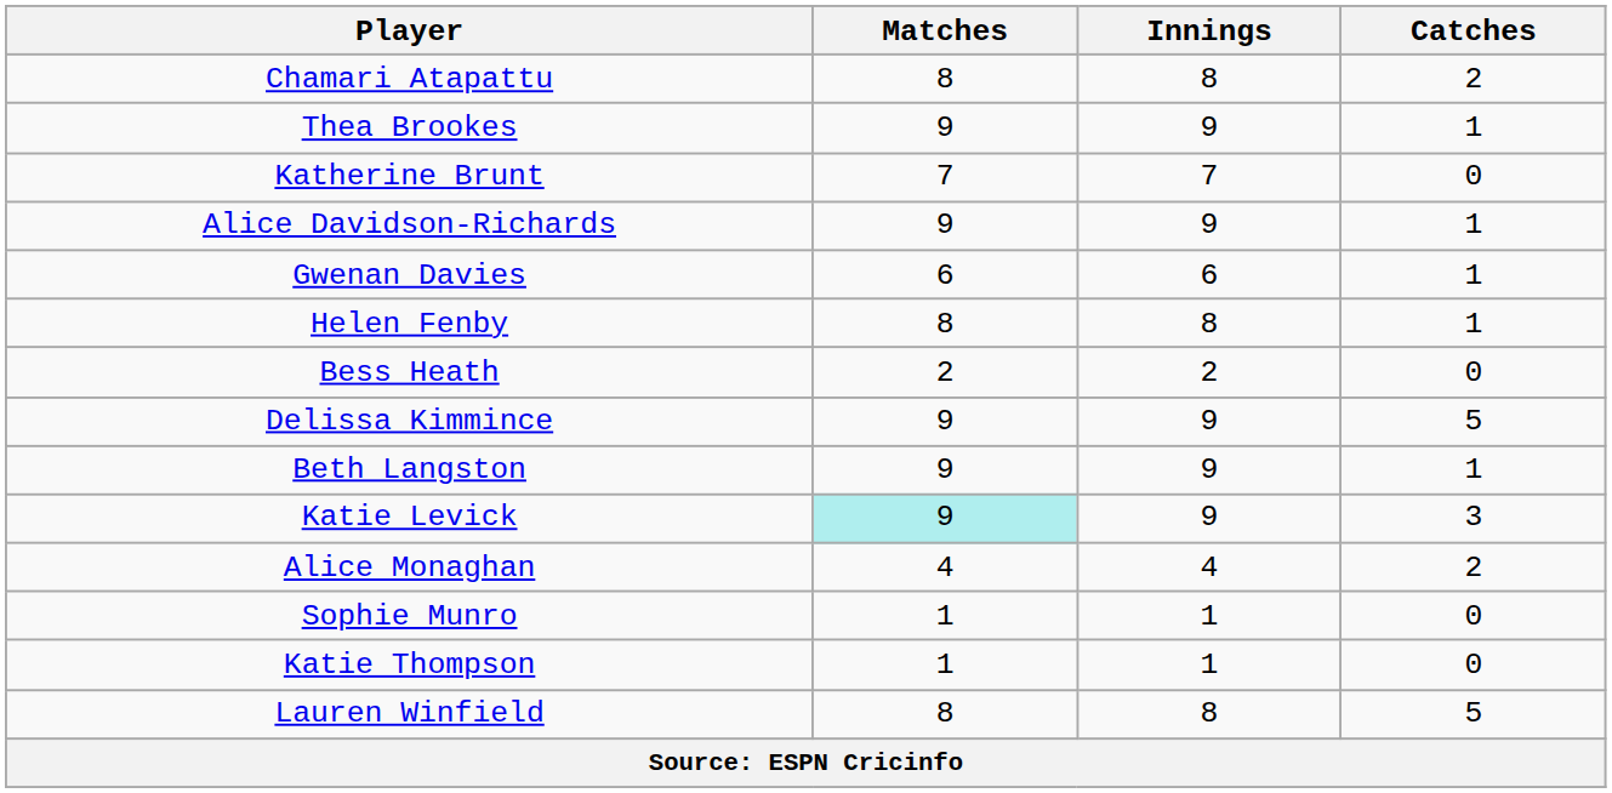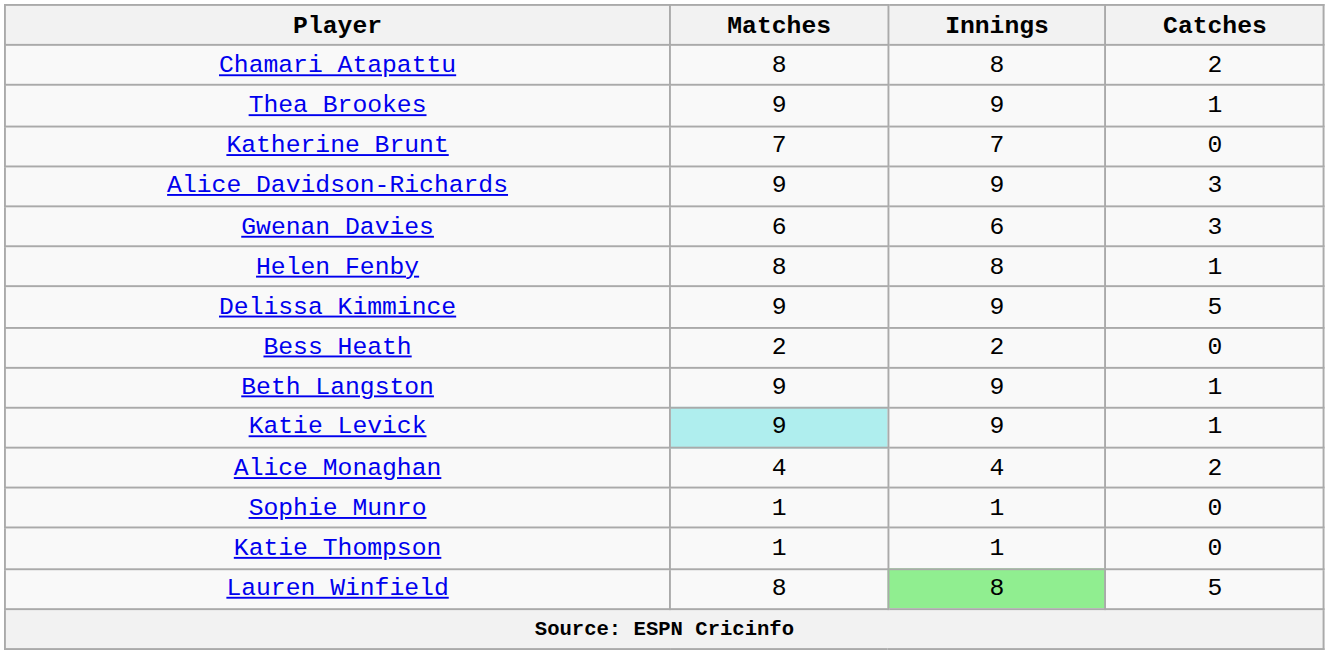Alice Davidson-Richards | Catches: 1 -> 3
Gwenan Davies | Catches: 1 -> 3
rows swapped: Bess Heath <-> Delissa Kimmince
Katie Levick | Catches: 3 -> 1
Lauren Winfield | Innings: no background -> lightgreen background
